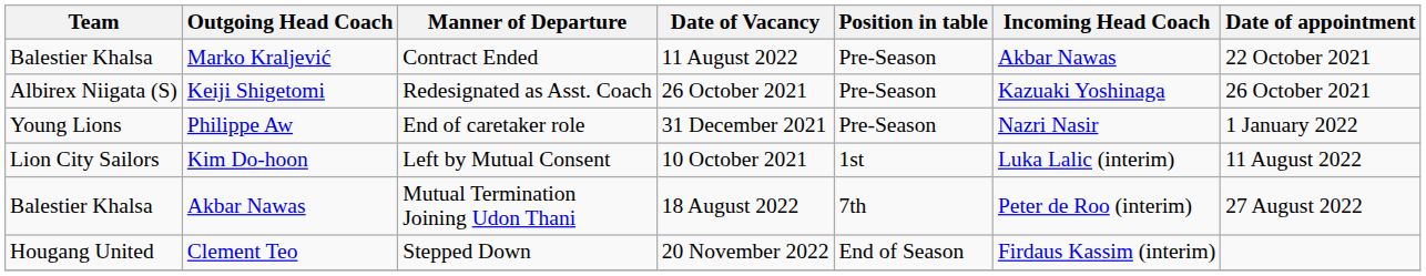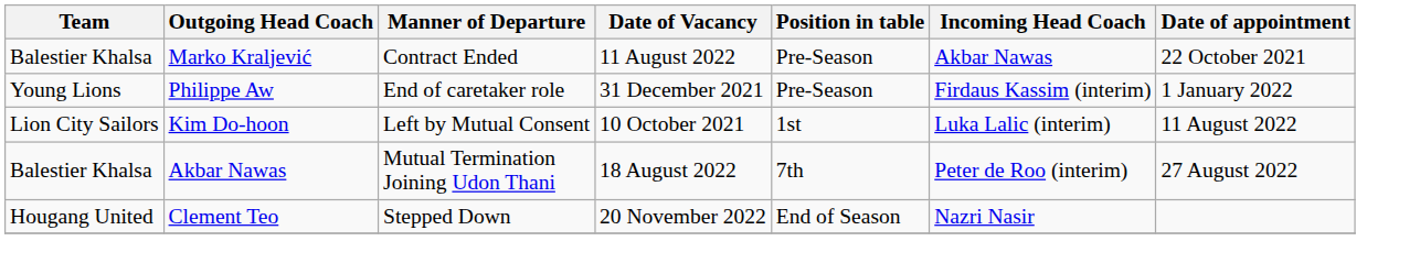- row: Albirex Niigata (S) | Keiji Shigetomi | Redesignated as Asst. Coach | 26 October 2021 | Pre-Season | Kazuaki Yoshinaga | 26 October 2021
Philippe Aw | Incoming Head Coach: Nazri Nasir -> Firdaus Kassim (interim)
Clement Teo | Incoming Head Coach: Firdaus Kassim (interim) -> Nazri Nasir
